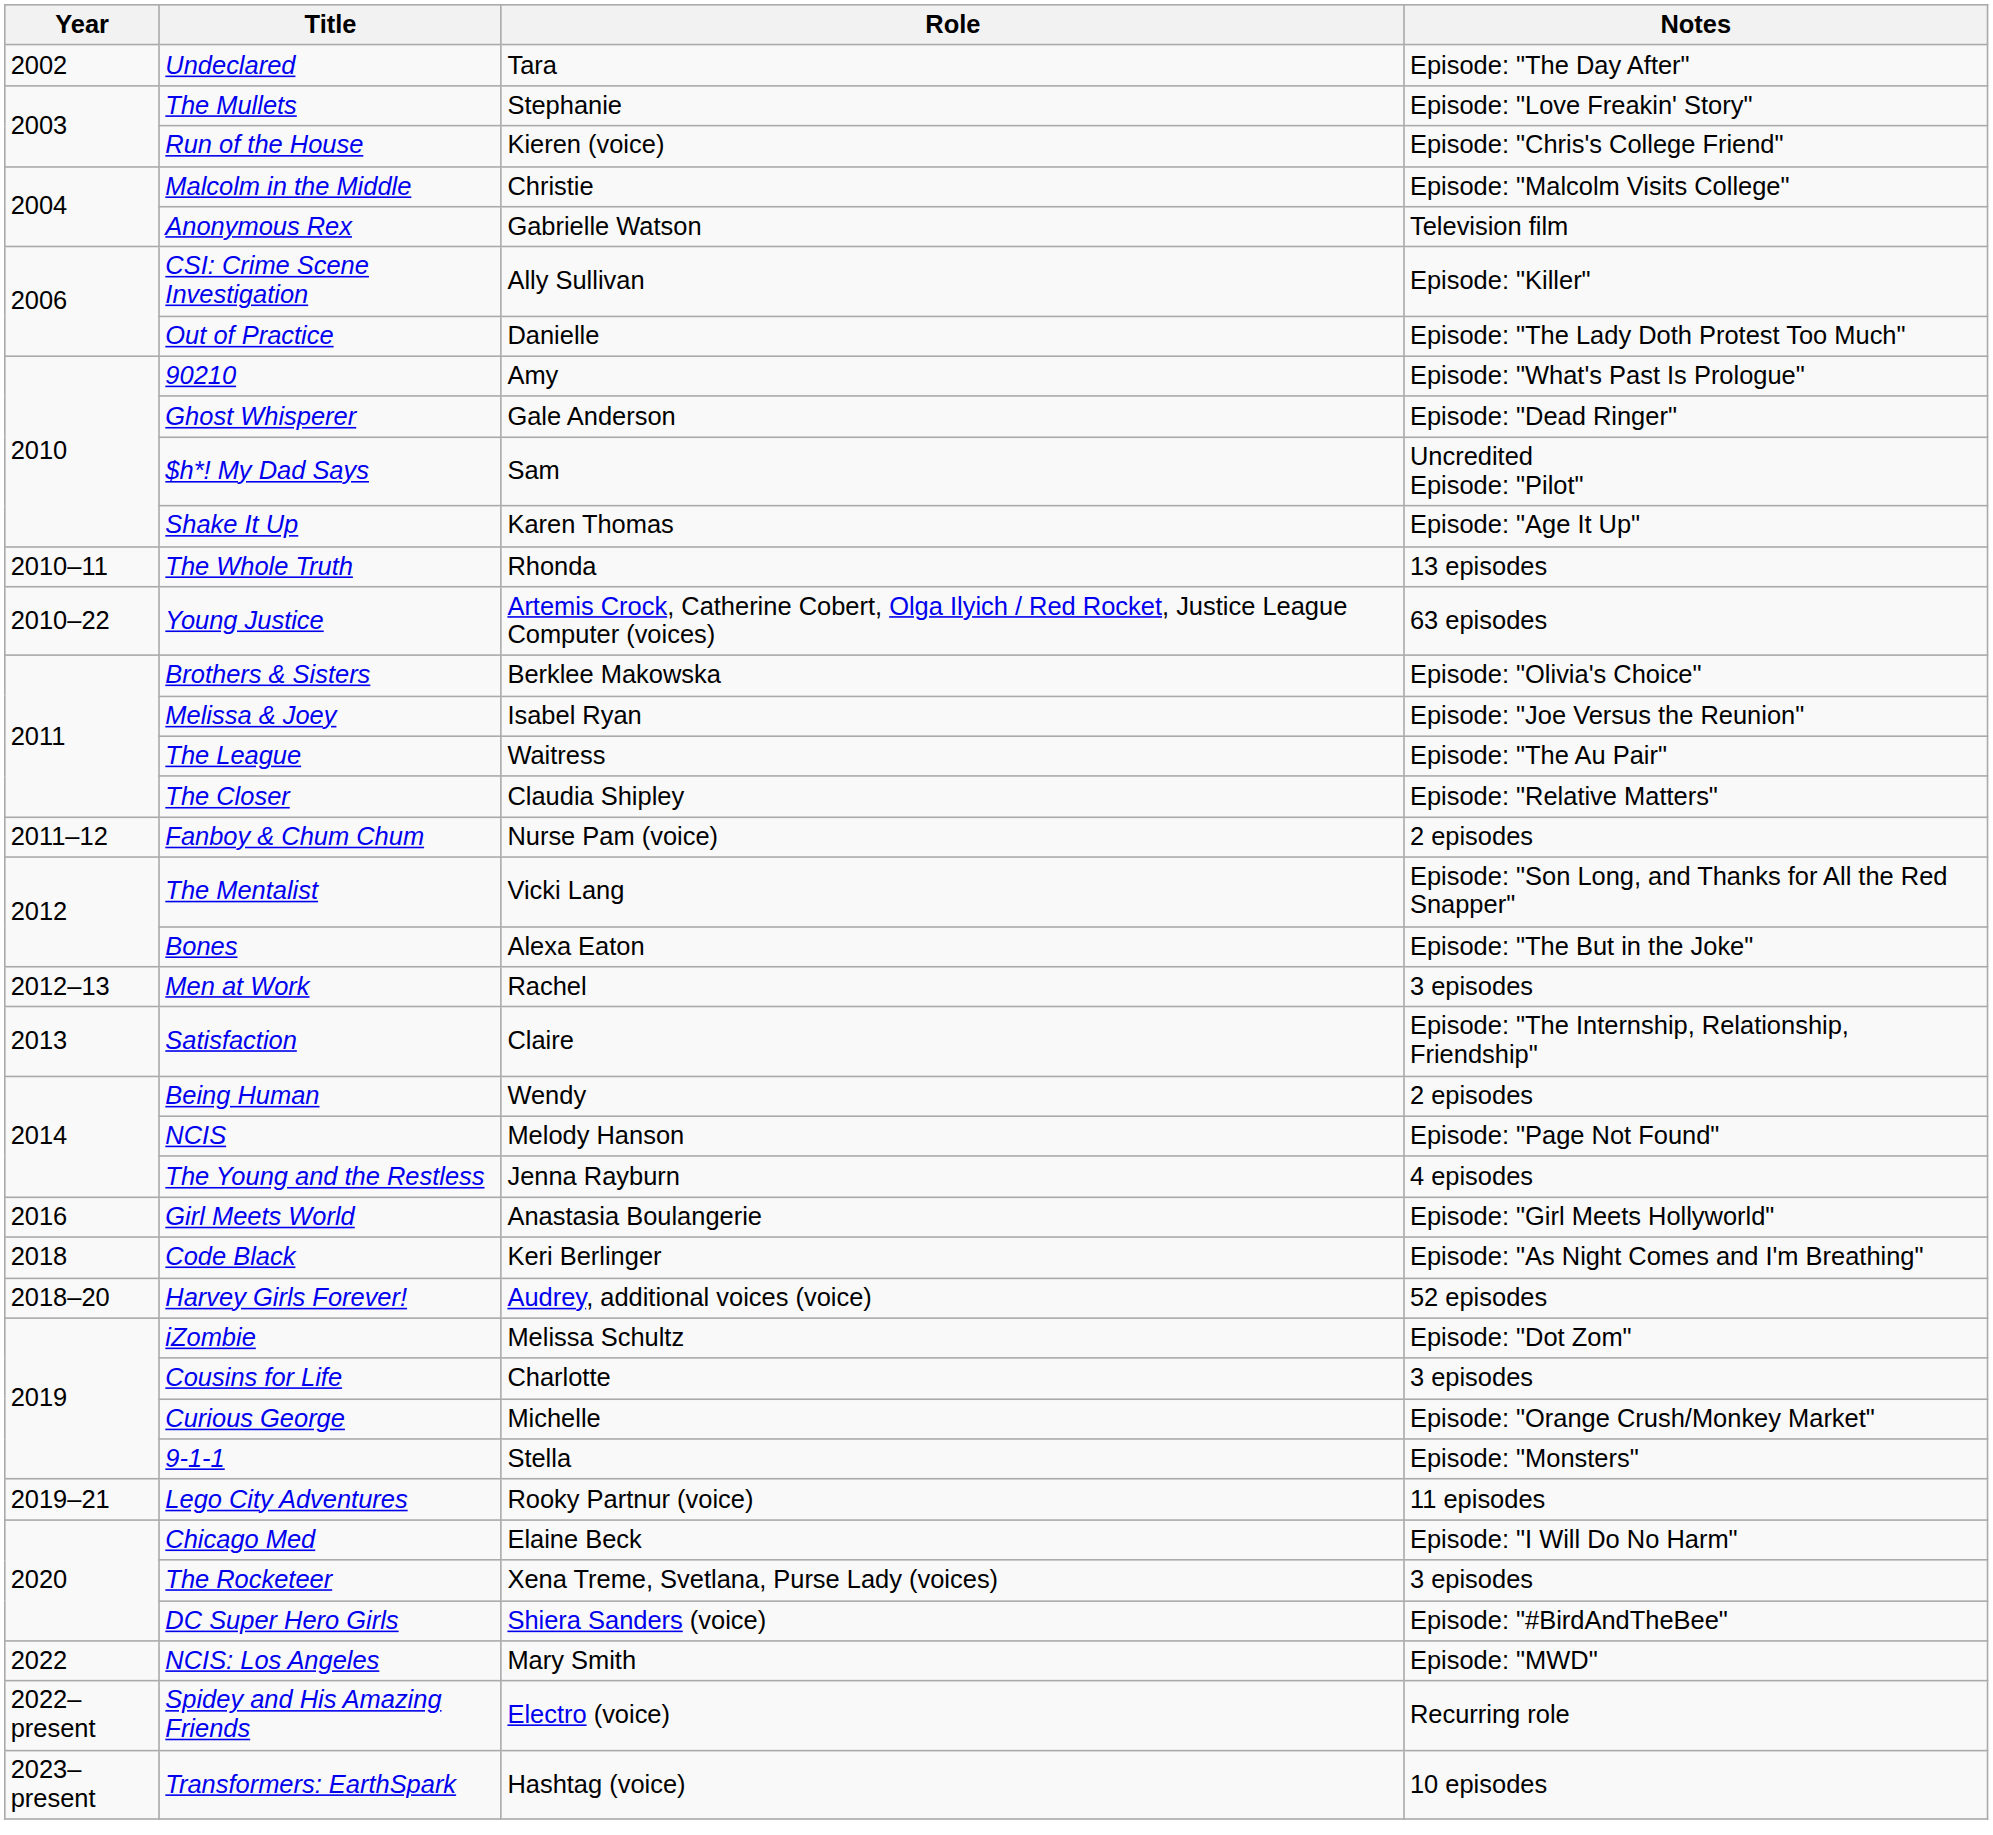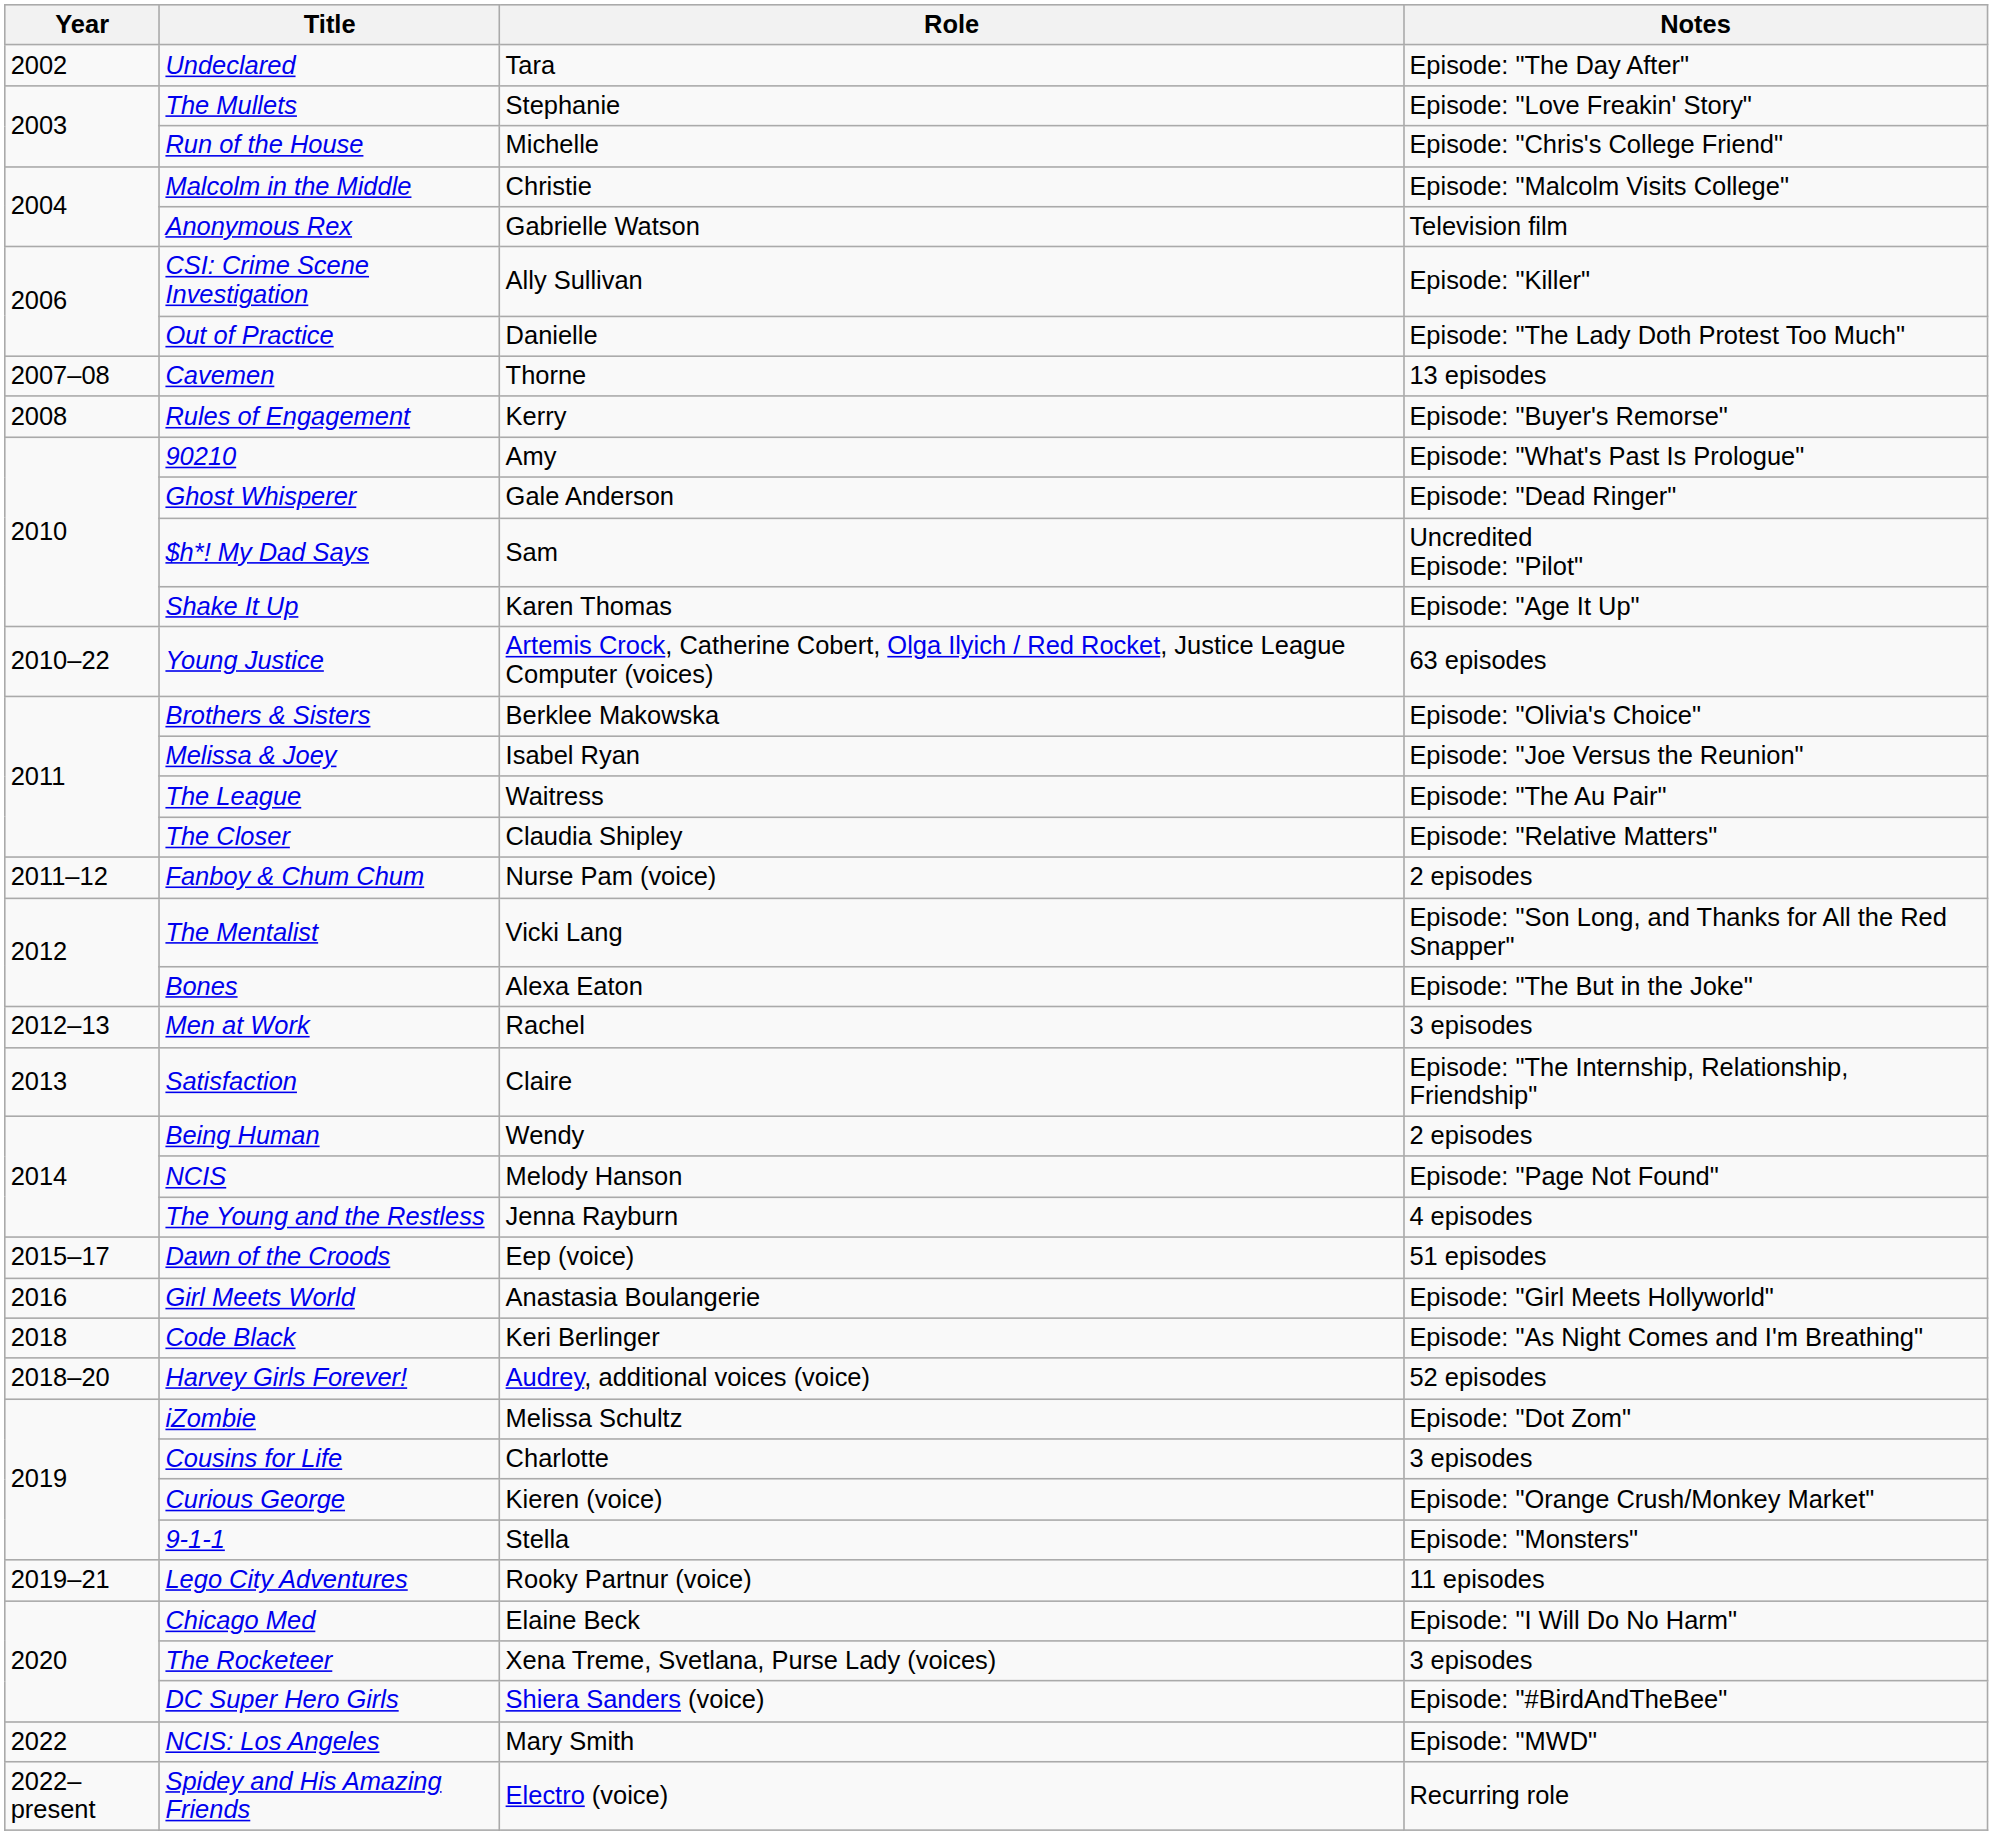Run of the House | Role: Kieren (voice) -> Michelle
+ row: 2007–08 | Cavemen | Thorne | 13 episodes
+ row: 2008 | Rules of Engagement | Kerry | Episode: "Buyer's Remorse"
- row: 2010–11 | The Whole Truth | Rhonda | 13 episodes
+ row: 2015–17 | Dawn of the Croods | Eep (voice) | 51 episodes
Curious George | Role: Michelle -> Kieren (voice)
- row: 2023–present | Transformers: EarthSpark | Hashtag (voice) | 10 episodes
